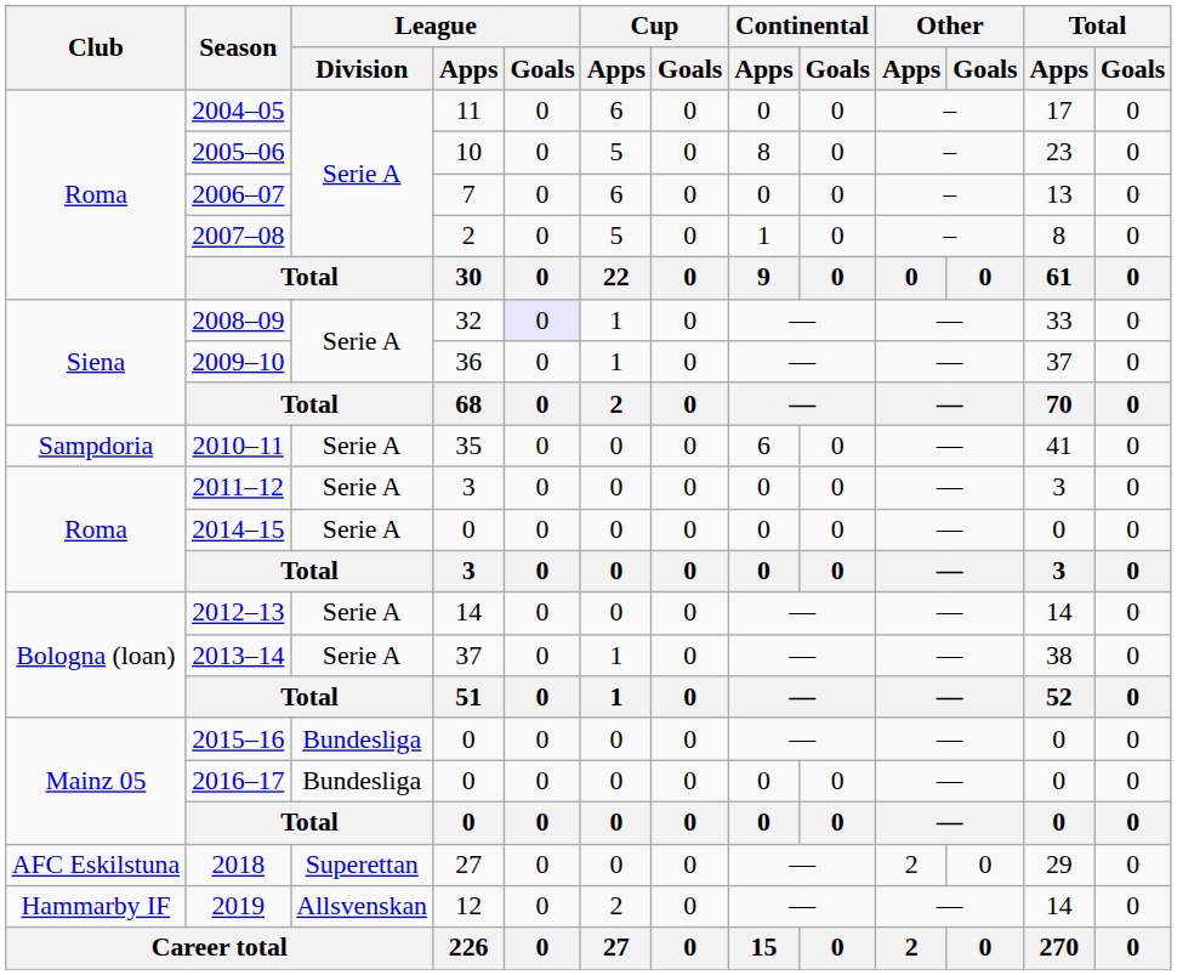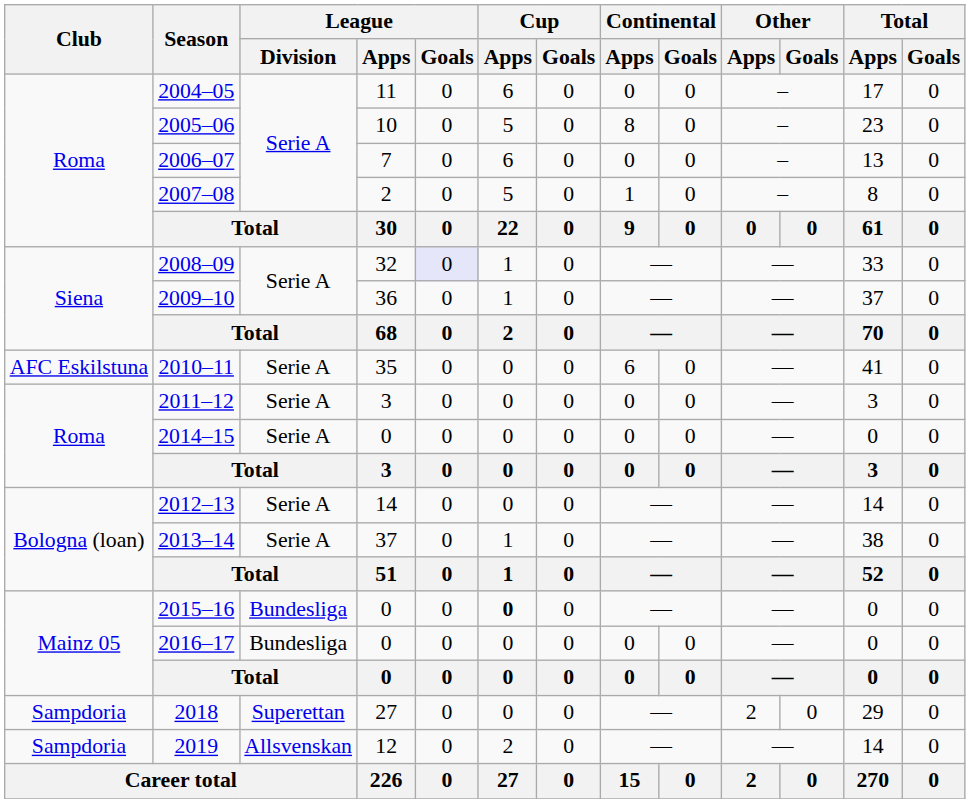2010–11 | Club: Sampdoria -> AFC Eskilstuna
2015–16 | Cup / Apps: normal -> bold
2018 | Club: AFC Eskilstuna -> Sampdoria
2019 | Club: Hammarby IF -> Sampdoria
